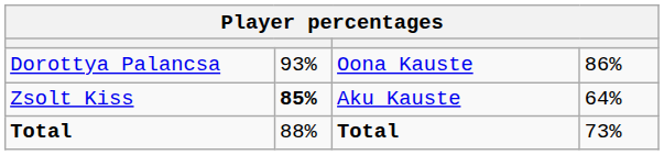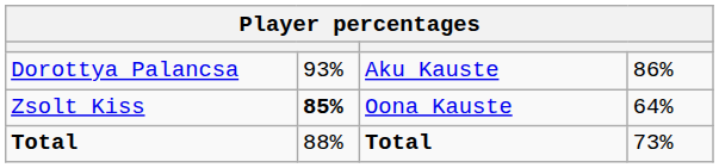Dorottya Palancsa | column 3: Oona Kauste -> Aku Kauste
Zsolt Kiss | column 3: Aku Kauste -> Oona Kauste
